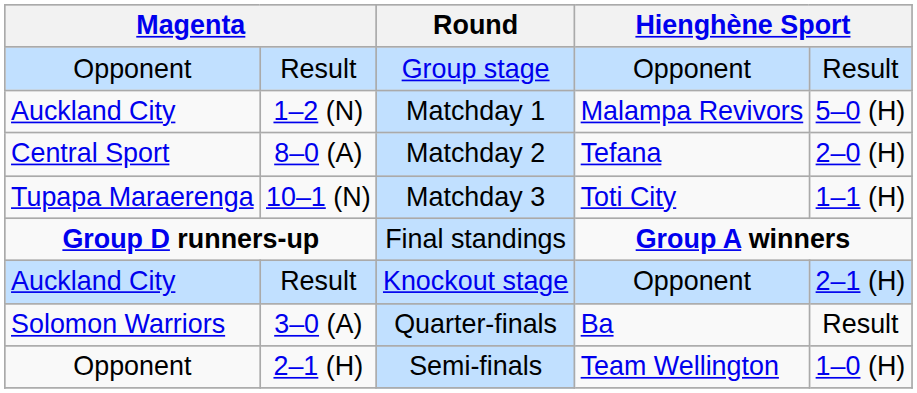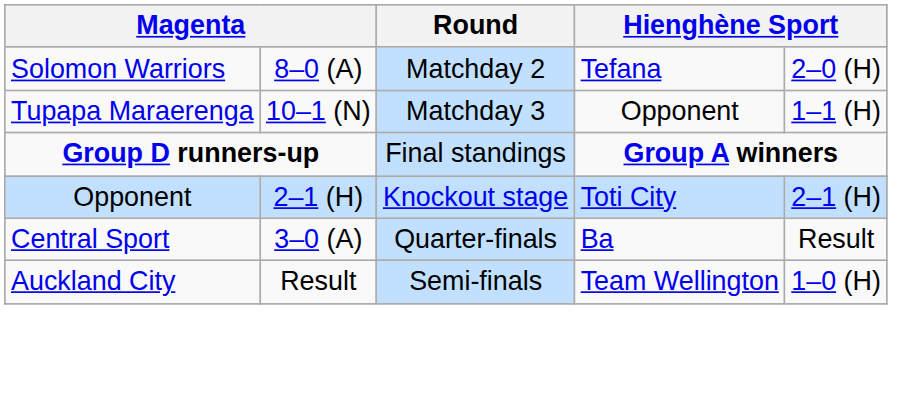- row: Opponent | Result | Group stage | Opponent | Result
- row: Auckland City | 1–2 (N) | Matchday 1 | Malampa Revivors | 5–0 (H)
Matchday 2 | column 1: Central Sport -> Solomon Warriors
Matchday 3 | column 4: Toti City -> Opponent
Knockout stage | column 1: Auckland City -> Opponent
Knockout stage | column 2: Result -> 2–1 (H)
Knockout stage | column 4: Opponent -> Toti City
Quarter-finals | column 1: Solomon Warriors -> Central Sport
Semi-finals | column 1: Opponent -> Auckland City
Semi-finals | column 2: 2–1 (H) -> Result
